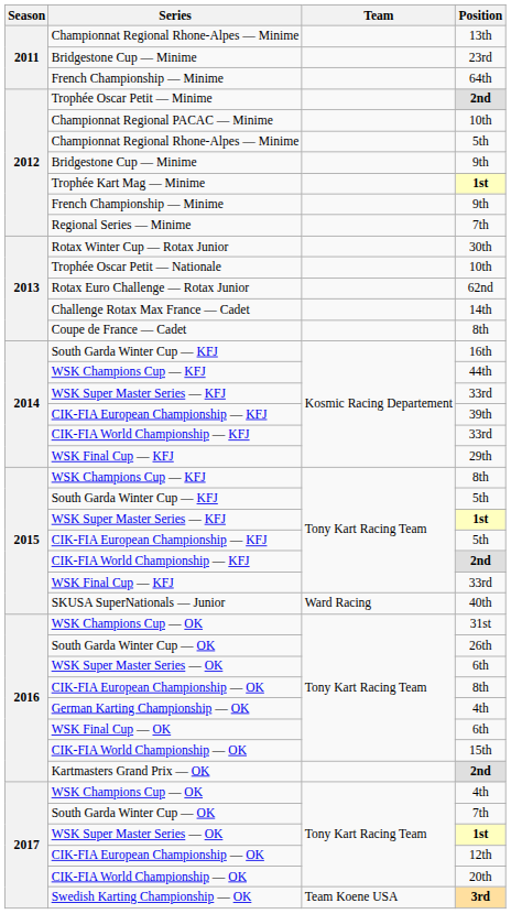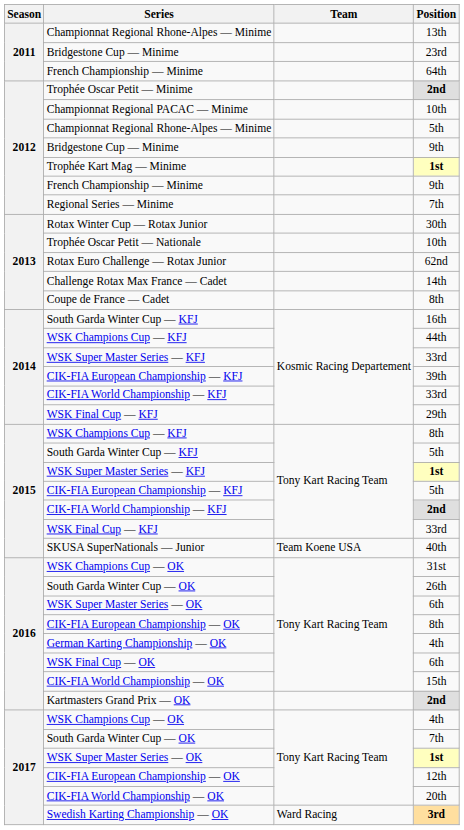SKUSA SuperNationals — Junior | Team: Ward Racing -> Team Koene USA
Swedish Karting Championship — OK | Team: Team Koene USA -> Ward Racing
